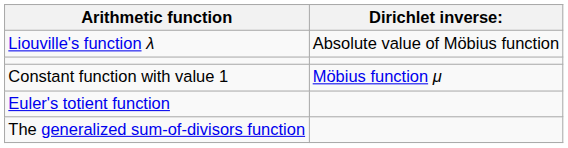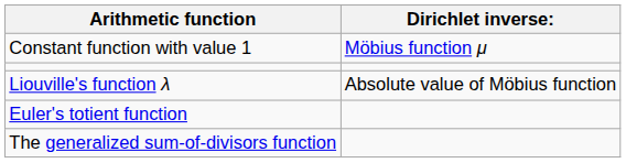rows swapped: Constant function with value 1 <-> Liouville's function λ
